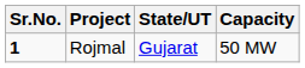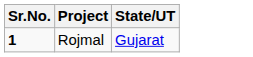- column: Capacity | 50 MW
